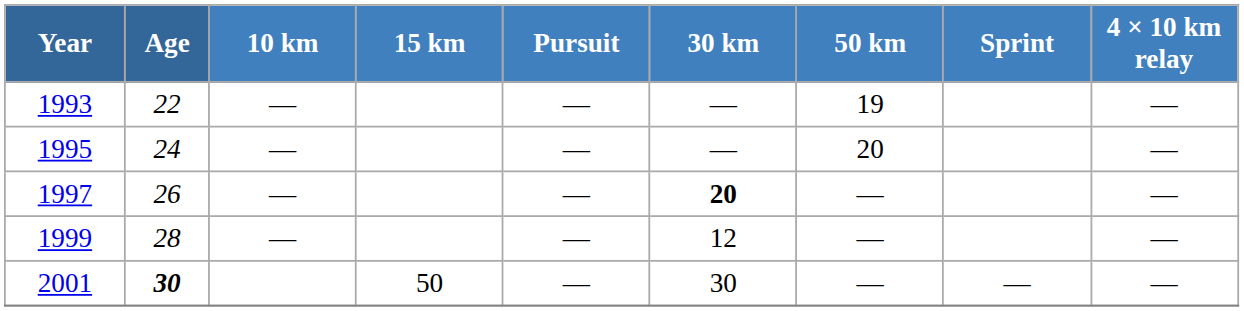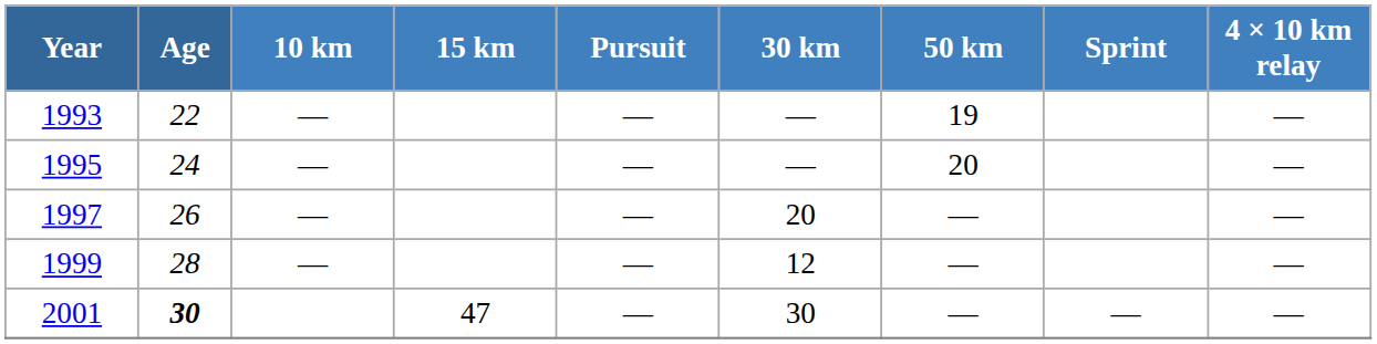1997 | 30 km: bold -> normal
2001 | 15 km: 50 -> 47
